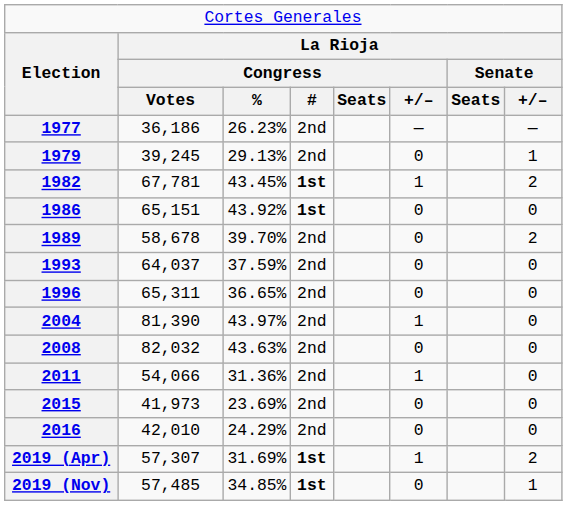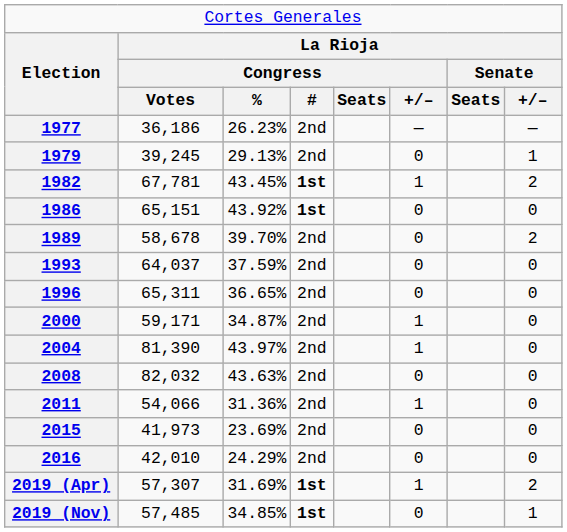+ row: 2000 | 59,171 | 34.87% | 2nd | 1 | 0
